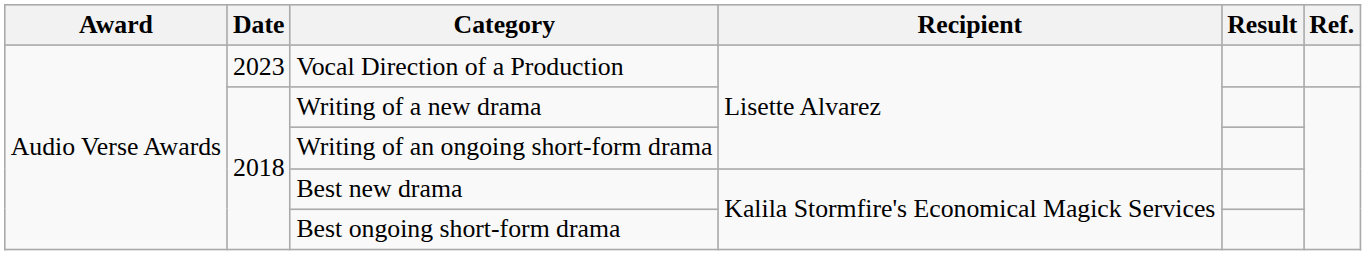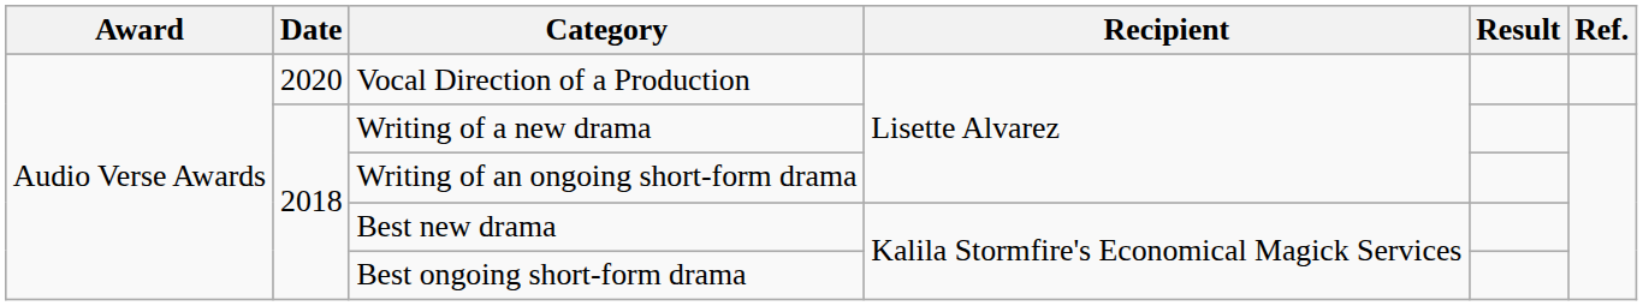Vocal Direction of a Production | Date: 2023 -> 2020
